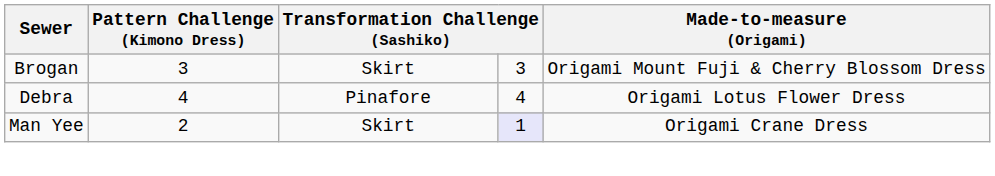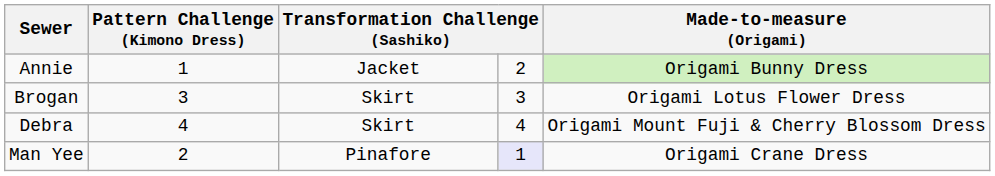+ row: Annie | 1 | Jacket | 2 | Origami Bunny Dress
Brogan | Made-to-measure (Origami): Origami Mount Fuji & Cherry Blossom Dress -> Origami Lotus Flower Dress
Debra | column 3: Pinafore -> Skirt
Debra | Made-to-measure (Origami): Origami Lotus Flower Dress -> Origami Mount Fuji & Cherry Blossom Dress
Man Yee | column 3: Skirt -> Pinafore
